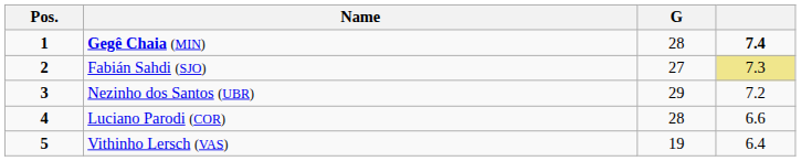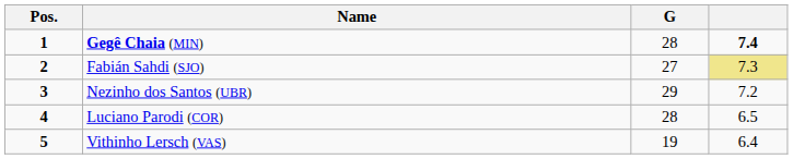Luciano Parodi (COR) | column 4: 6.6 -> 6.5
